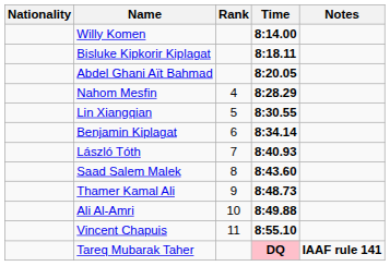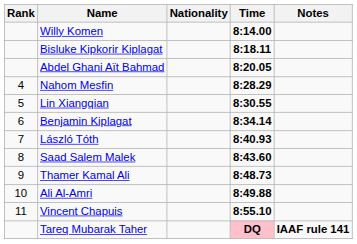columns swapped: Rank <-> Nationality
